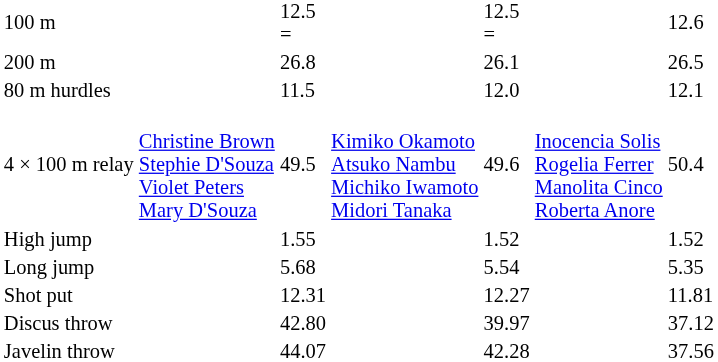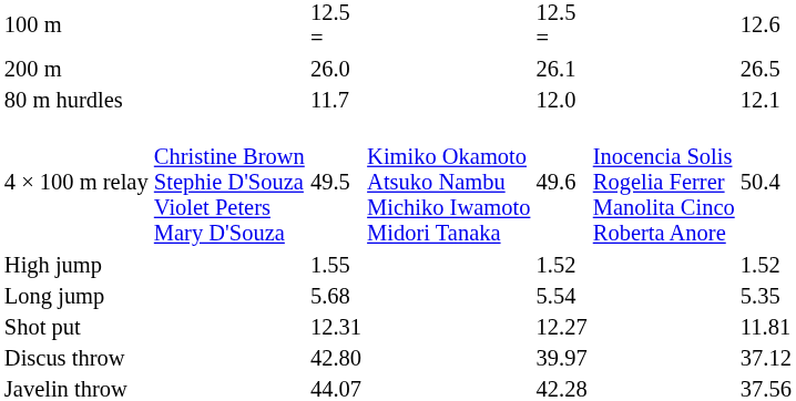200 m | column 3: 26.8 -> 26.0
80 m hurdles | column 3: 11.5 -> 11.7
